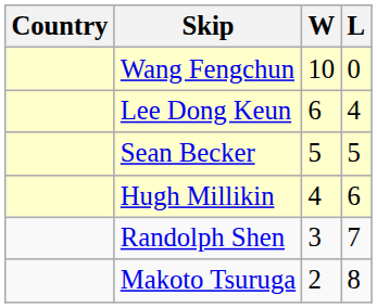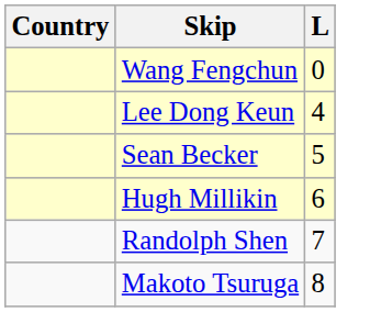- column: W | 10 | 6 | 5 | 4 | 3 | 2
